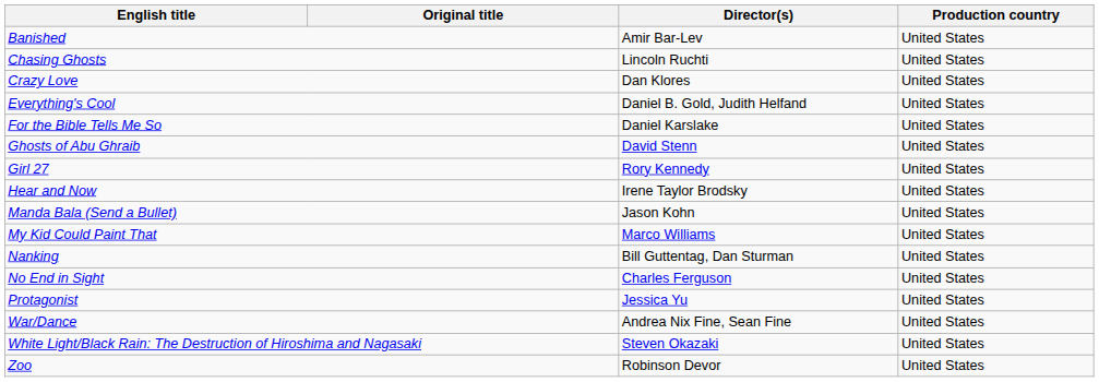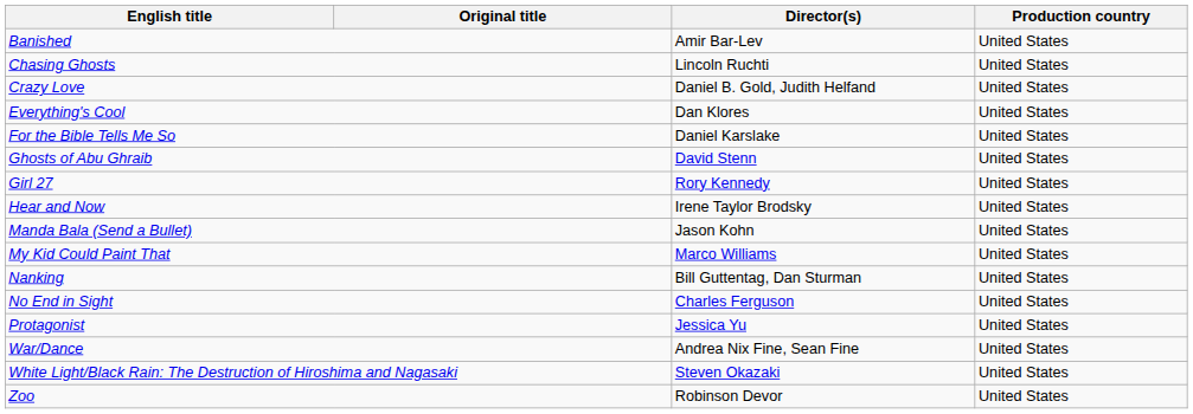Crazy Love | Director(s): Dan Klores -> Daniel B. Gold, Judith Helfand
Everything's Cool | Director(s): Daniel B. Gold, Judith Helfand -> Dan Klores
